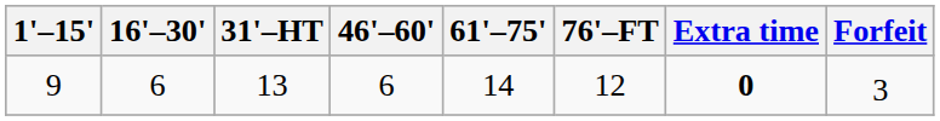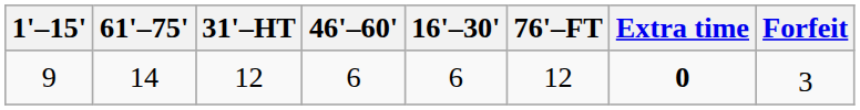columns swapped: 16'–30' <-> 61'–75'
9 | 31'–HT: 13 -> 12
